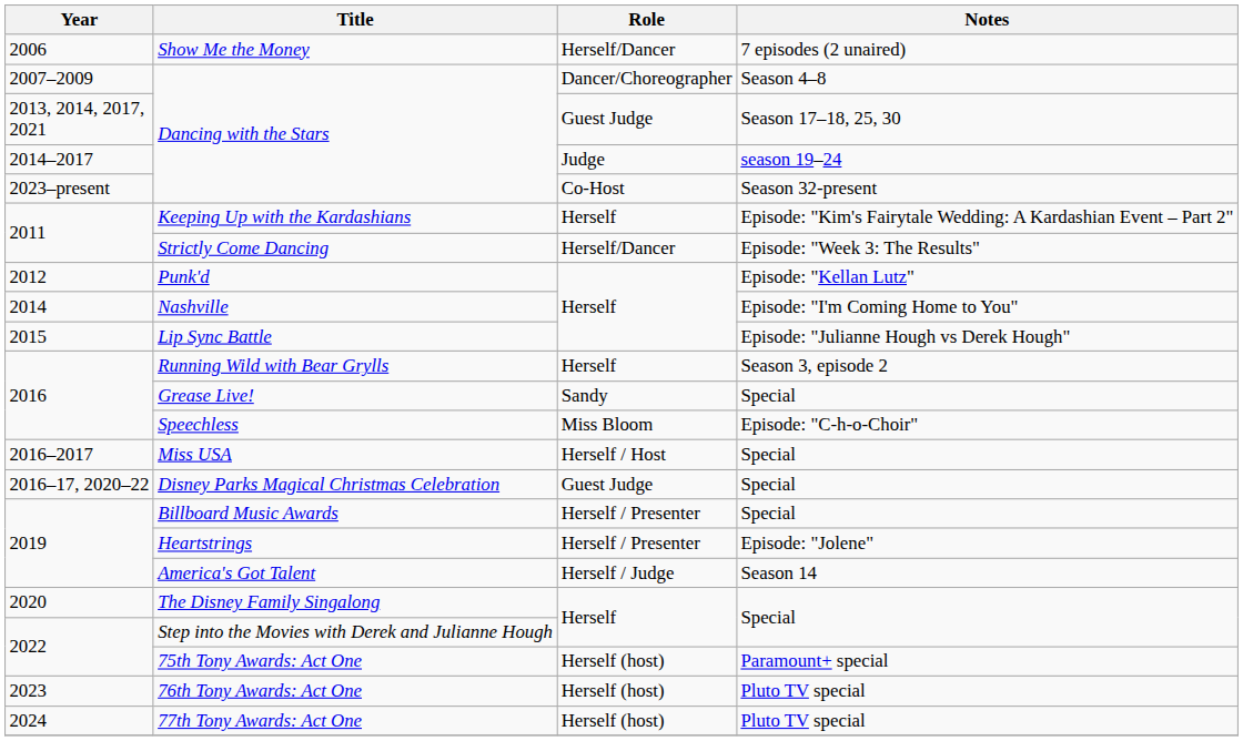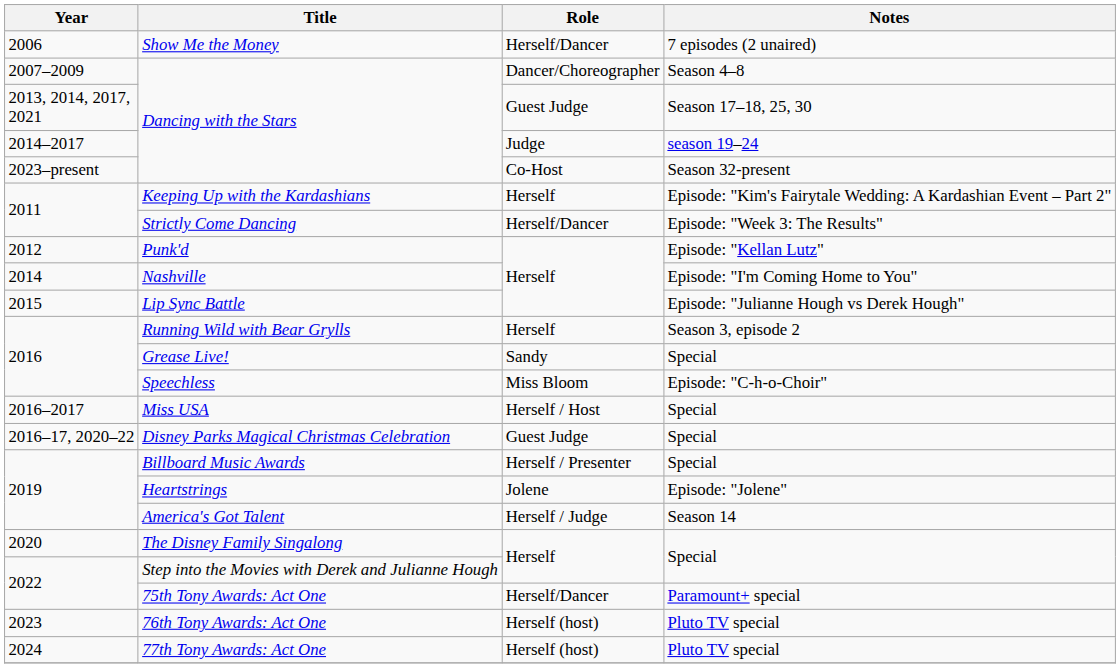Heartstrings | Role: Herself / Presenter -> Jolene
75th Tony Awards: Act One | Role: Herself (host) -> Herself/Dancer
